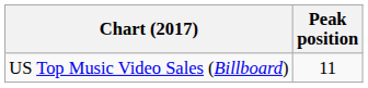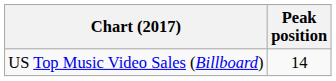US Top Music Video Sales (Billboard) | Peak position: 11 -> 14
